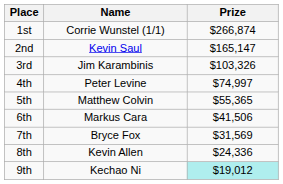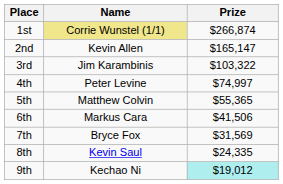1st | Name: no background -> khaki background
2nd | Name: Kevin Saul -> Kevin Allen
3rd | Prize: $103,326 -> $103,322
8th | Name: Kevin Allen -> Kevin Saul
8th | Prize: $24,336 -> $24,335
